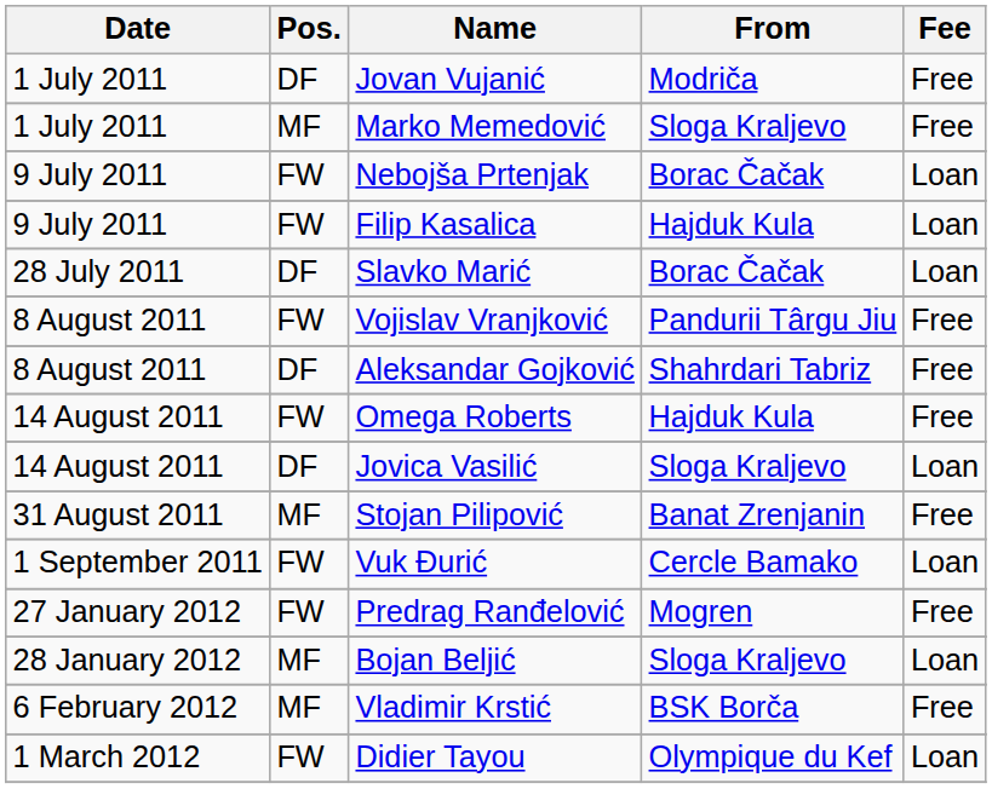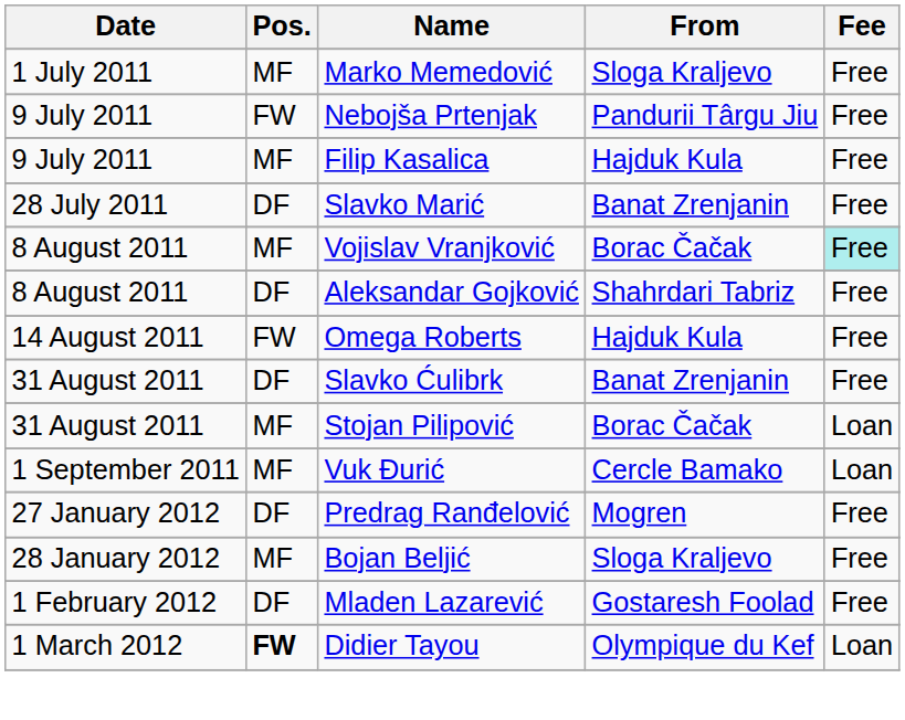- row: 1 July 2011 | DF | Jovan Vujanić | Modriča | Free
Nebojša Prtenjak | From: Borac Čačak -> Pandurii Târgu Jiu
Nebojša Prtenjak | Fee: Loan -> Free
Filip Kasalica | Pos.: FW -> MF
Filip Kasalica | Fee: Loan -> Free
Slavko Marić | From: Borac Čačak -> Banat Zrenjanin
Slavko Marić | Fee: Loan -> Free
Vojislav Vranjković | Pos.: FW -> MF
Vojislav Vranjković | From: Pandurii Târgu Jiu -> Borac Čačak
Vojislav Vranjković | Fee: no background -> paleturquoise background
- row: 14 August 2011 | DF | Jovica Vasilić | Sloga Kraljevo | Loan
+ row: 31 August 2011 | DF | Slavko Ćulibrk | Banat Zrenjanin | Free
Stojan Pilipović | From: Banat Zrenjanin -> Borac Čačak
Stojan Pilipović | Fee: Free -> Loan
Vuk Đurić | Pos.: FW -> MF
Predrag Ranđelović | Pos.: FW -> DF
Bojan Beljić | Fee: Loan -> Free
+ row: 1 February 2012 | DF | Mladen Lazarević | Gostaresh Foolad | Free
- row: 6 February 2012 | MF | Vladimir Krstić | BSK Borča | Free
Didier Tayou | Pos.: normal -> bold
